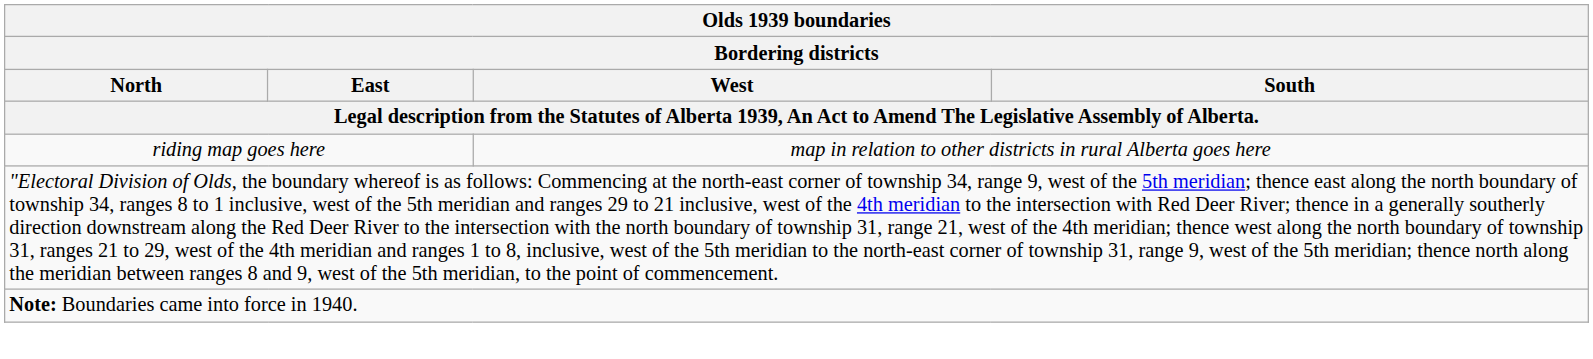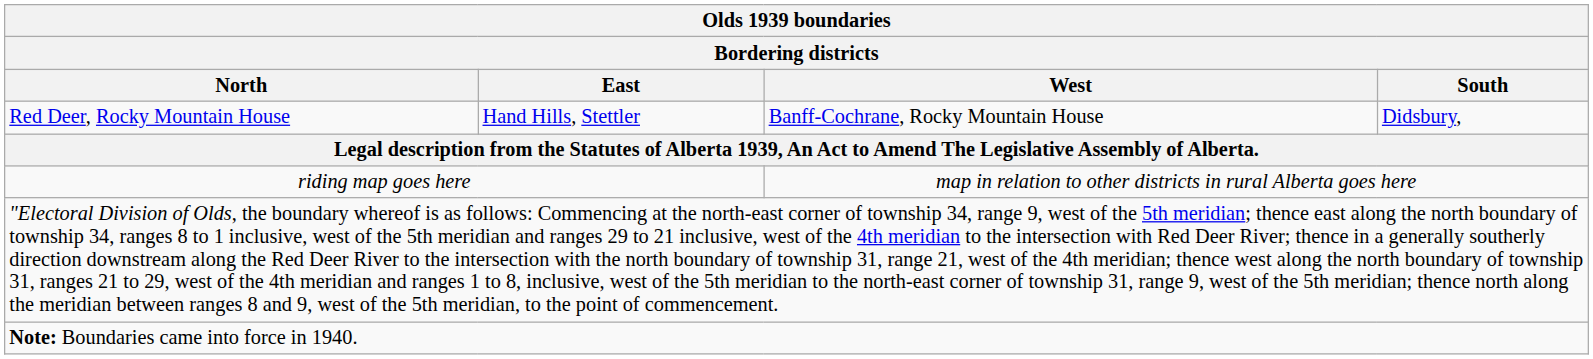+ row: Red Deer, Rocky Mountain House | Hand Hills, Stettler | Banff-Cochrane, Rocky Mountain House | Didsbury,
